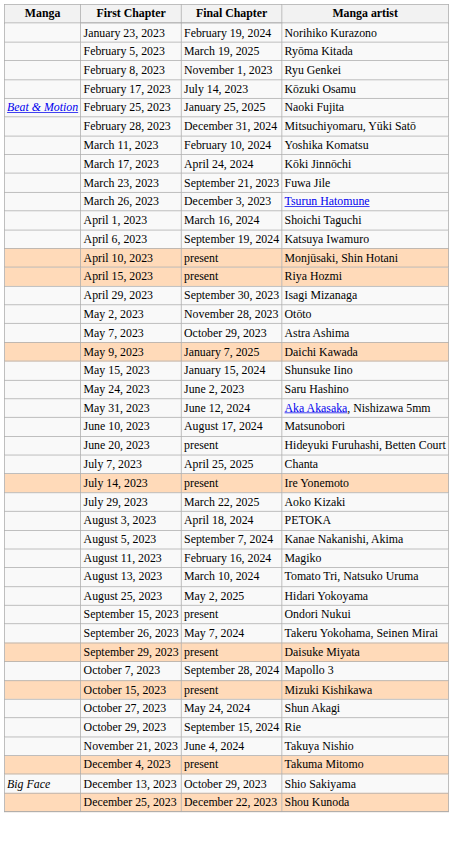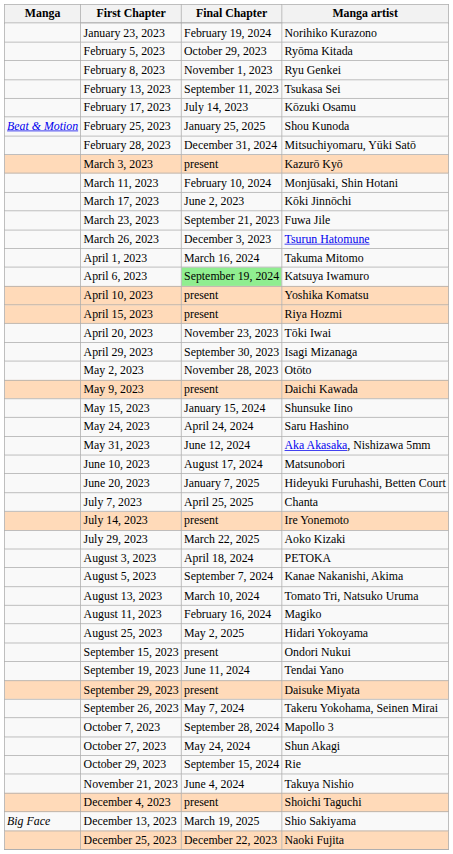February 5, 2023 | Final Chapter: March 19, 2025 -> October 29, 2023
+ row: February 13, 2023 | September 11, 2023 | Tsukasa Sei
February 25, 2023 | Manga artist: Naoki Fujita -> Shou Kunoda
+ row: March 3, 2023 | present | Kazurō Kyō
March 11, 2023 | Manga artist: Yoshika Komatsu -> Monjūsaki, Shin Hotani
March 17, 2023 | Final Chapter: April 24, 2024 -> June 2, 2023
April 1, 2023 | Manga artist: Shoichi Taguchi -> Takuma Mitomo
April 6, 2023 | Final Chapter: no background -> lightgreen background
April 10, 2023 | Manga artist: Monjūsaki, Shin Hotani -> Yoshika Komatsu
+ row: April 20, 2023 | November 23, 2023 | Tōki Iwai
- row: May 7, 2023 | October 29, 2023 | Astra Ashima
May 9, 2023 | Final Chapter: January 7, 2025 -> present
May 24, 2023 | Final Chapter: June 2, 2023 -> April 24, 2024
June 20, 2023 | Final Chapter: present -> January 7, 2025
rows swapped: August 11, 2023 <-> August 13, 2023
+ row: September 19, 2023 | June 11, 2024 | Tendai Yano
rows swapped: September 26, 2023 <-> September 29, 2023
- row: October 15, 2023 | present | Mizuki Kishikawa
December 4, 2023 | Manga artist: Takuma Mitomo -> Shoichi Taguchi
December 13, 2023 | Final Chapter: October 29, 2023 -> March 19, 2025
December 25, 2023 | Manga artist: Shou Kunoda -> Naoki Fujita
